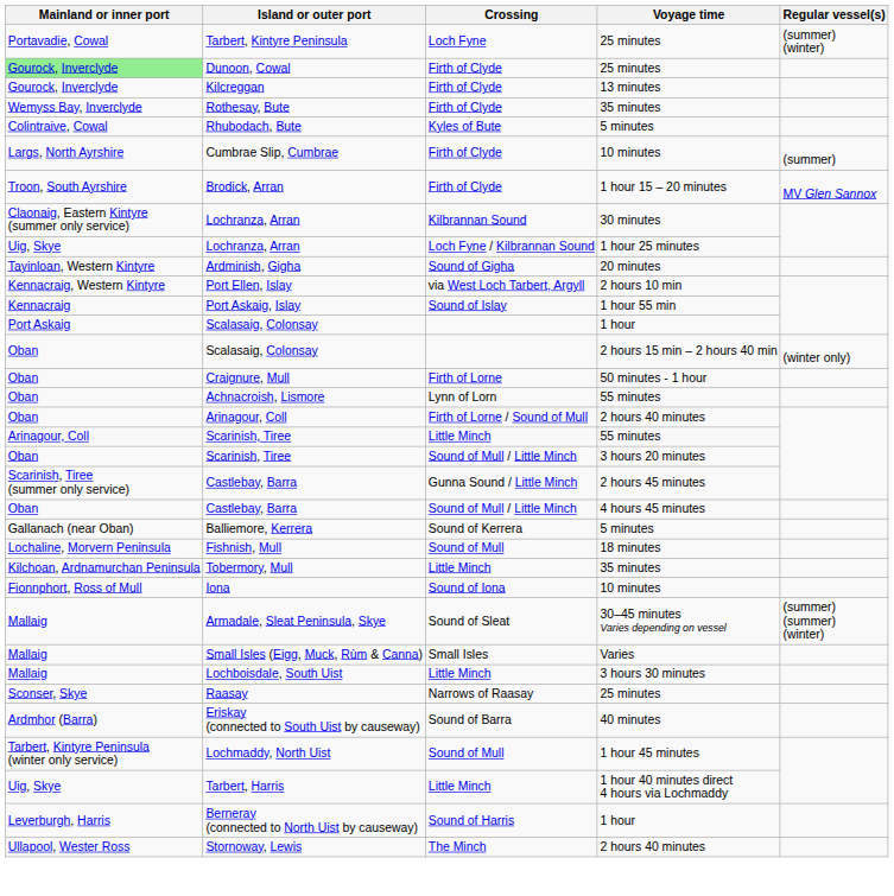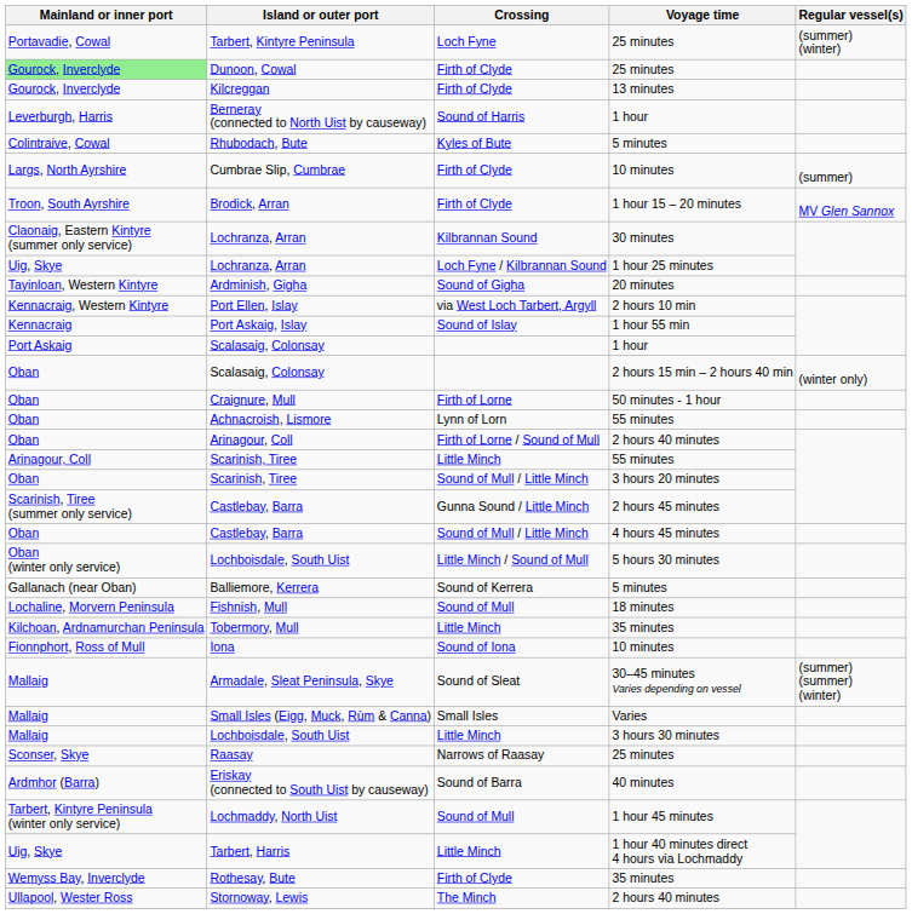rows swapped: Rothesay, Bute <-> Berneray (connected to North Uist by causeway)
+ row: Oban (winter only service) | Lochboisdale, South Uist | Little Minch / Sound of Mull | 5 hours 30 minutes
